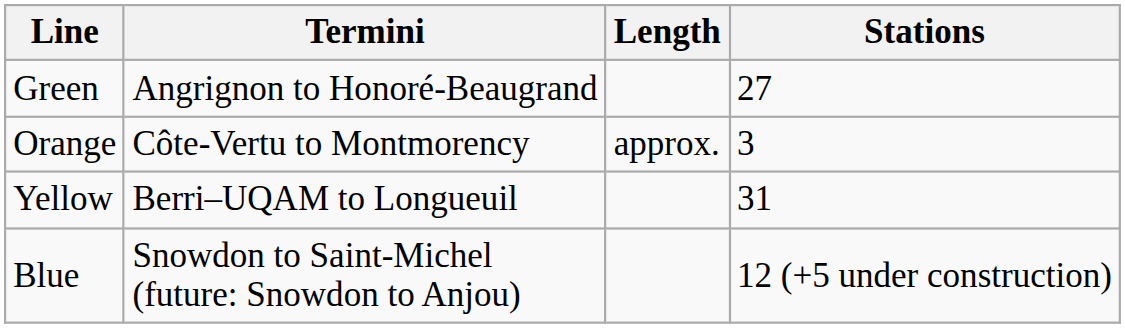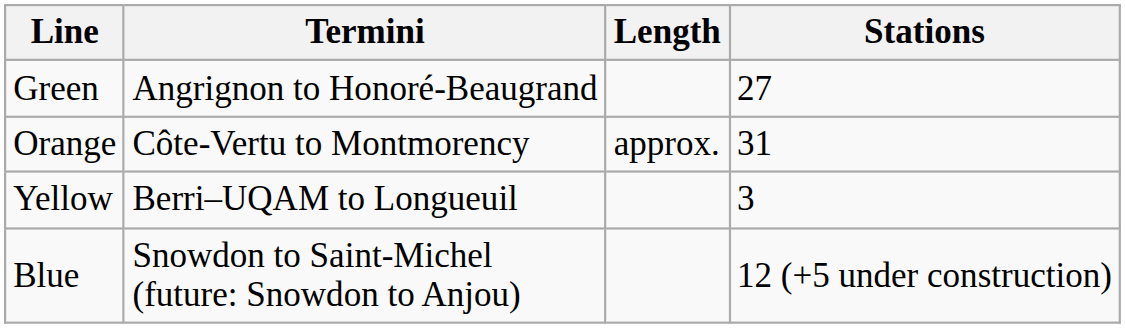Orange | Stations: 3 -> 31
Yellow | Stations: 31 -> 3
